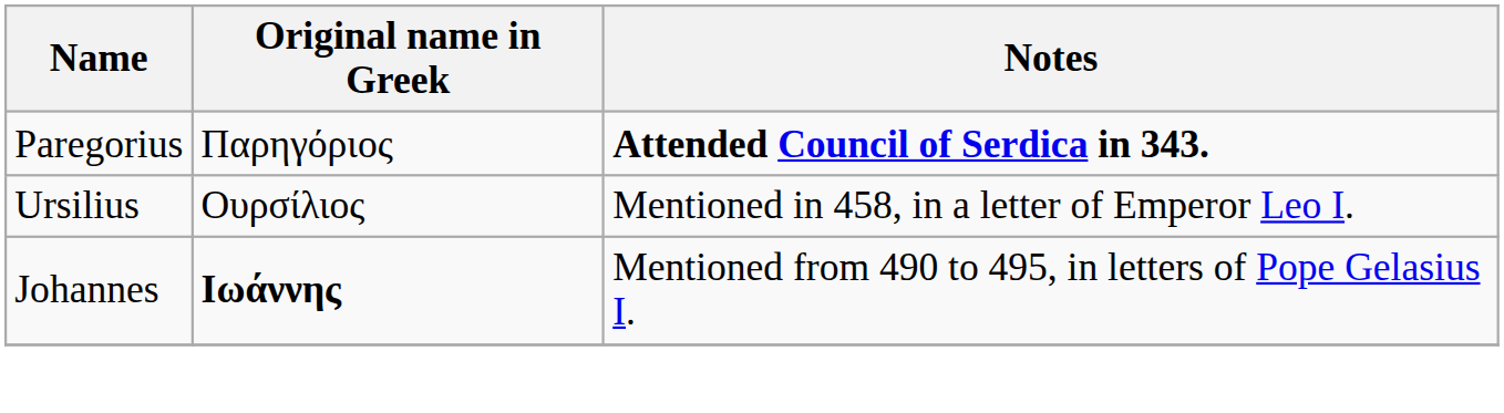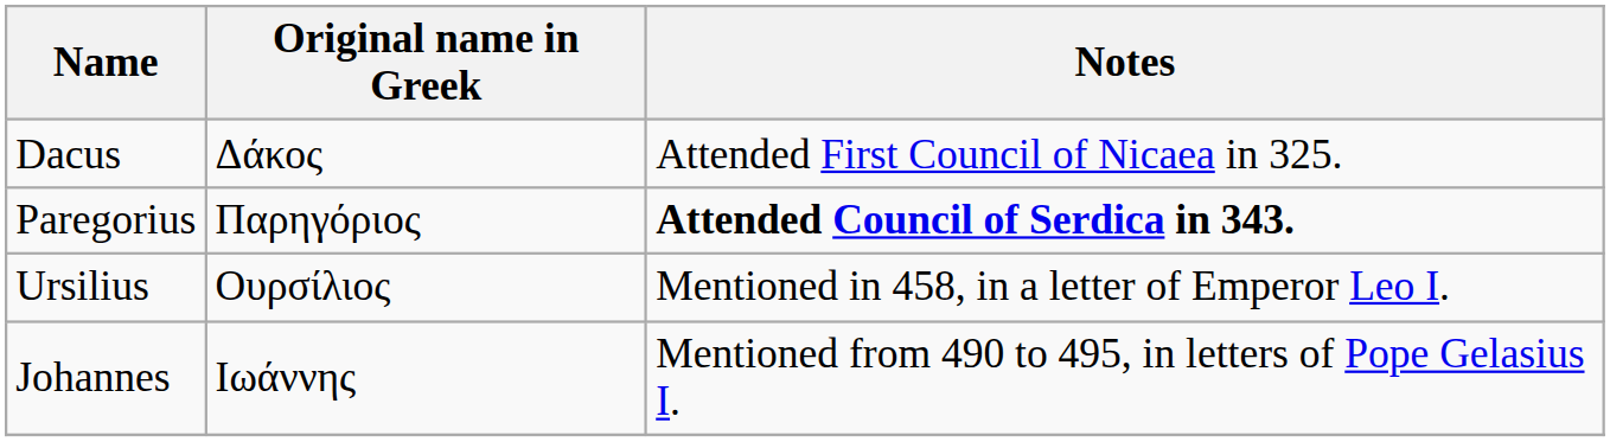+ row: Dacus | Δάκος | Attended First Council of Nicaea in 325.
Johannes | Original name in Greek: bold -> normal
